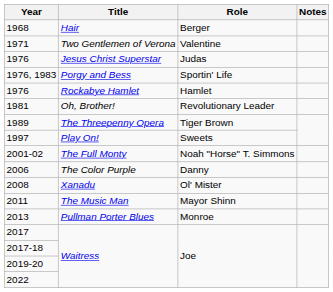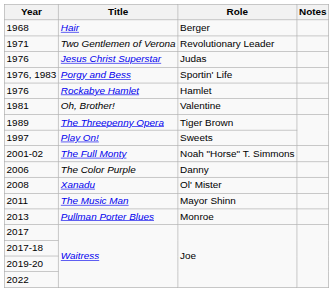1971 | Role: Valentine -> Revolutionary Leader
1981 | Role: Revolutionary Leader -> Valentine
